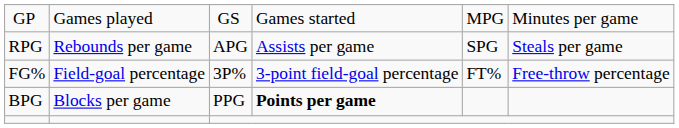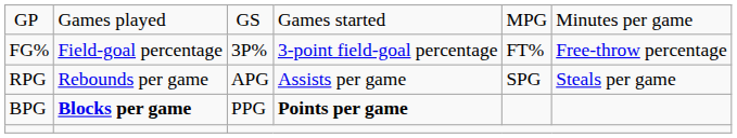rows swapped: FG% <-> RPG
BPG | column 2: normal -> bold
